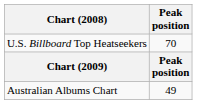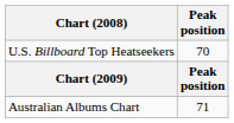Australian Albums Chart | Peak position: 49 -> 71
